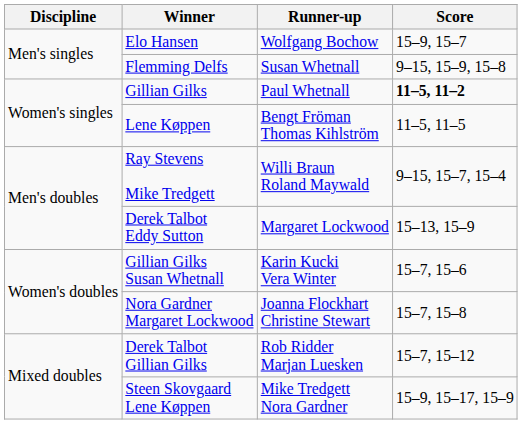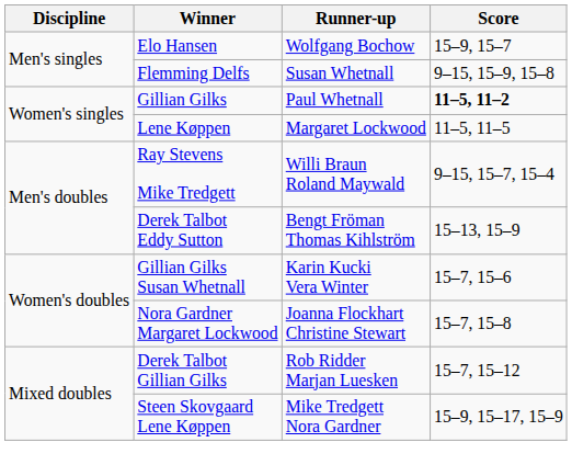Lene Køppen | Runner-up: Bengt Fröman Thomas Kihlström -> Margaret Lockwood
Derek Talbot Eddy Sutton | Runner-up: Margaret Lockwood -> Bengt Fröman Thomas Kihlström
